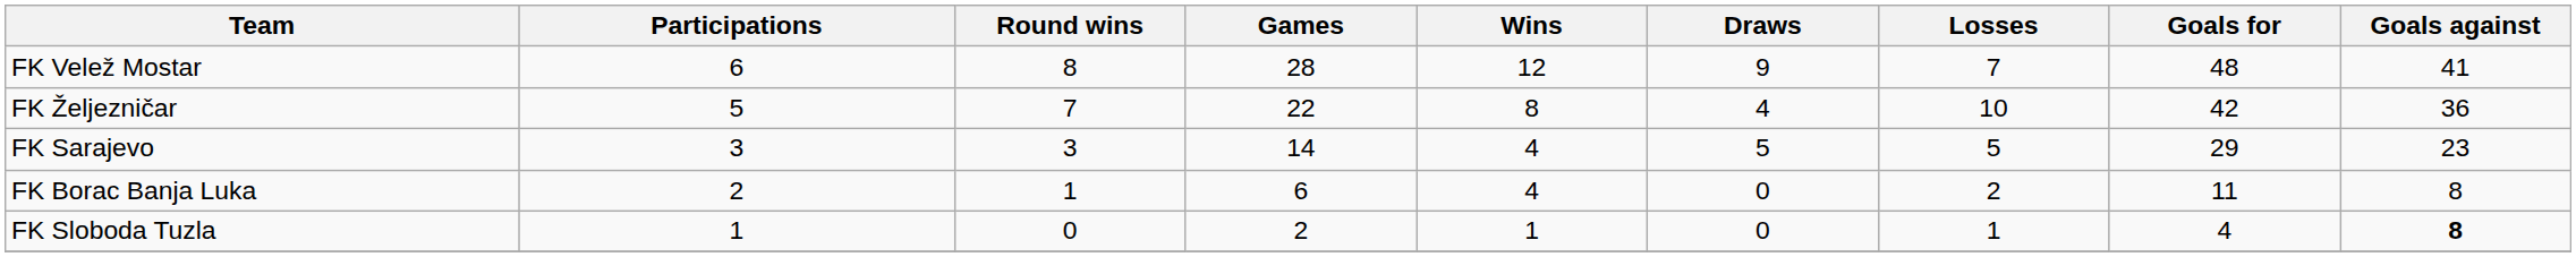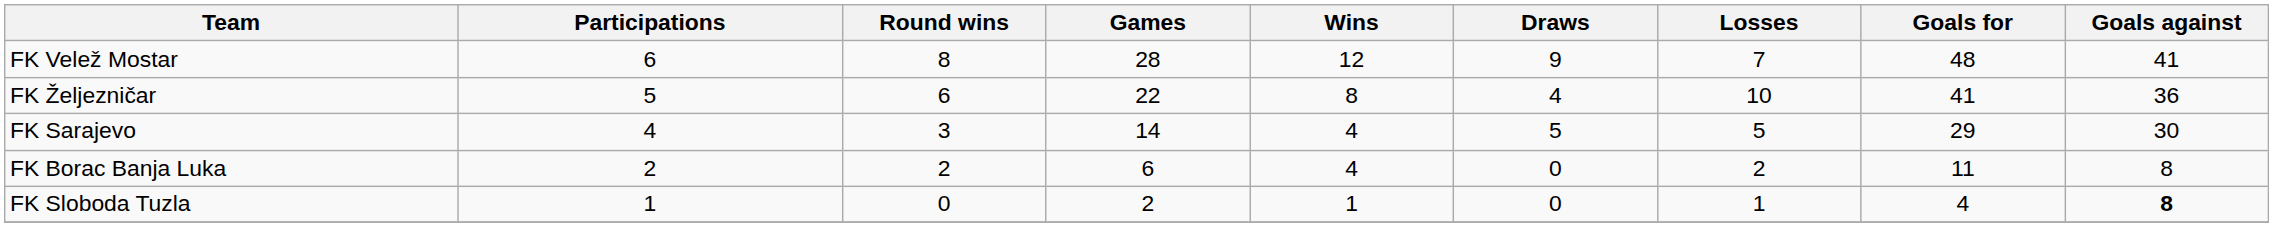FK Željezničar | Round wins: 7 -> 6
FK Željezničar | Goals for: 42 -> 41
FK Sarajevo | Participations: 3 -> 4
FK Sarajevo | Goals against: 23 -> 30
FK Borac Banja Luka | Round wins: 1 -> 2
